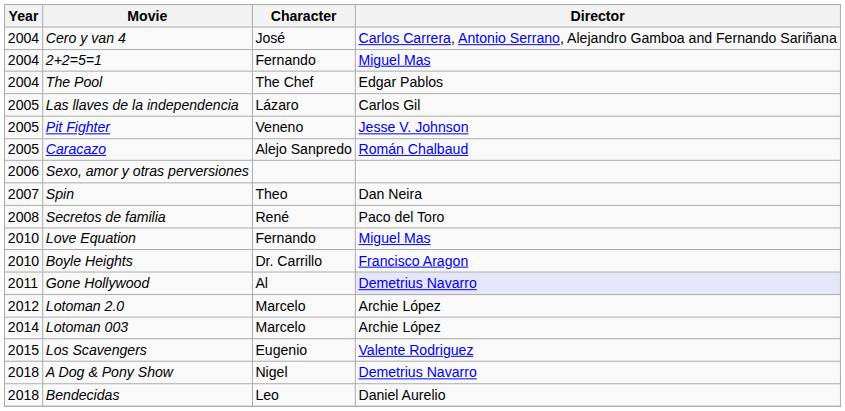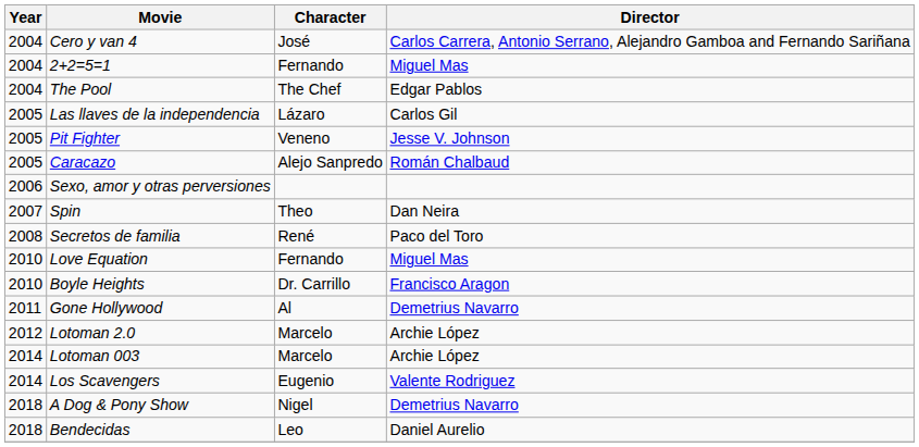Gone Hollywood | Director: lavender background -> no background
Los Scavengers | Year: 2015 -> 2014
